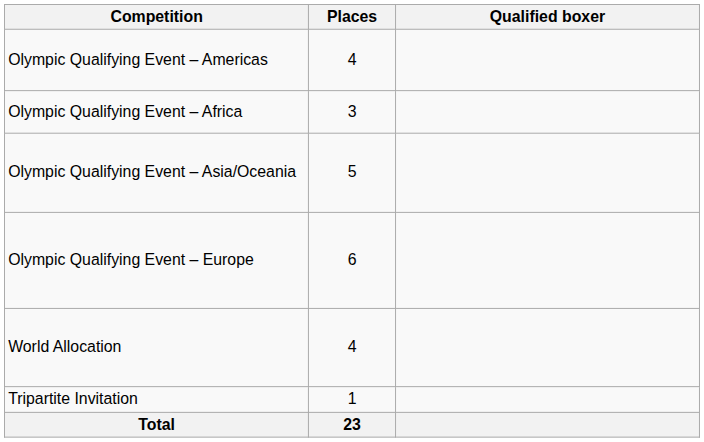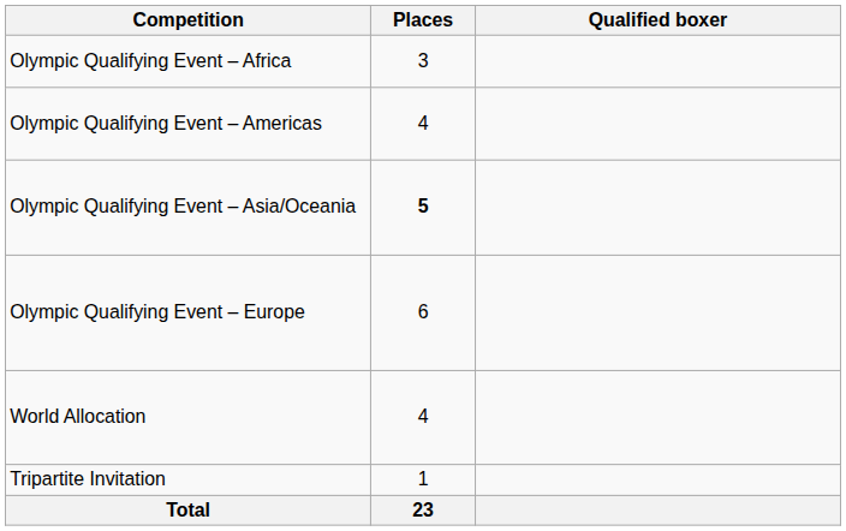rows swapped: Olympic Qualifying Event – Africa <-> Olympic Qualifying Event – Americas
Olympic Qualifying Event – Asia/Oceania | Places: normal -> bold
